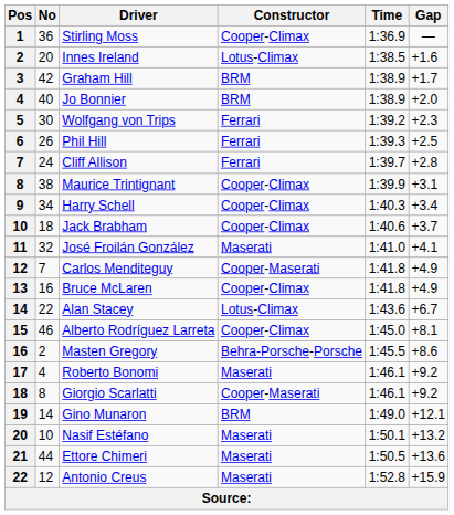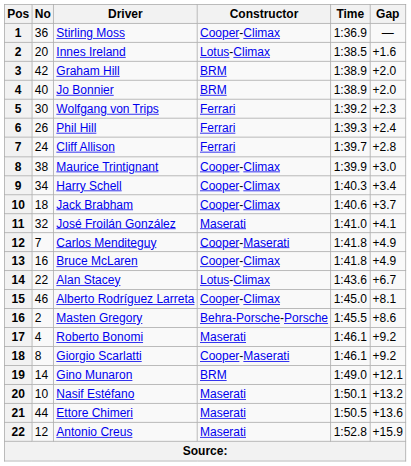Graham Hill | Gap: +1.7 -> +2.0
Phil Hill | Gap: +2.5 -> +2.4
Maurice Trintignant | Gap: +3.1 -> +3.0
